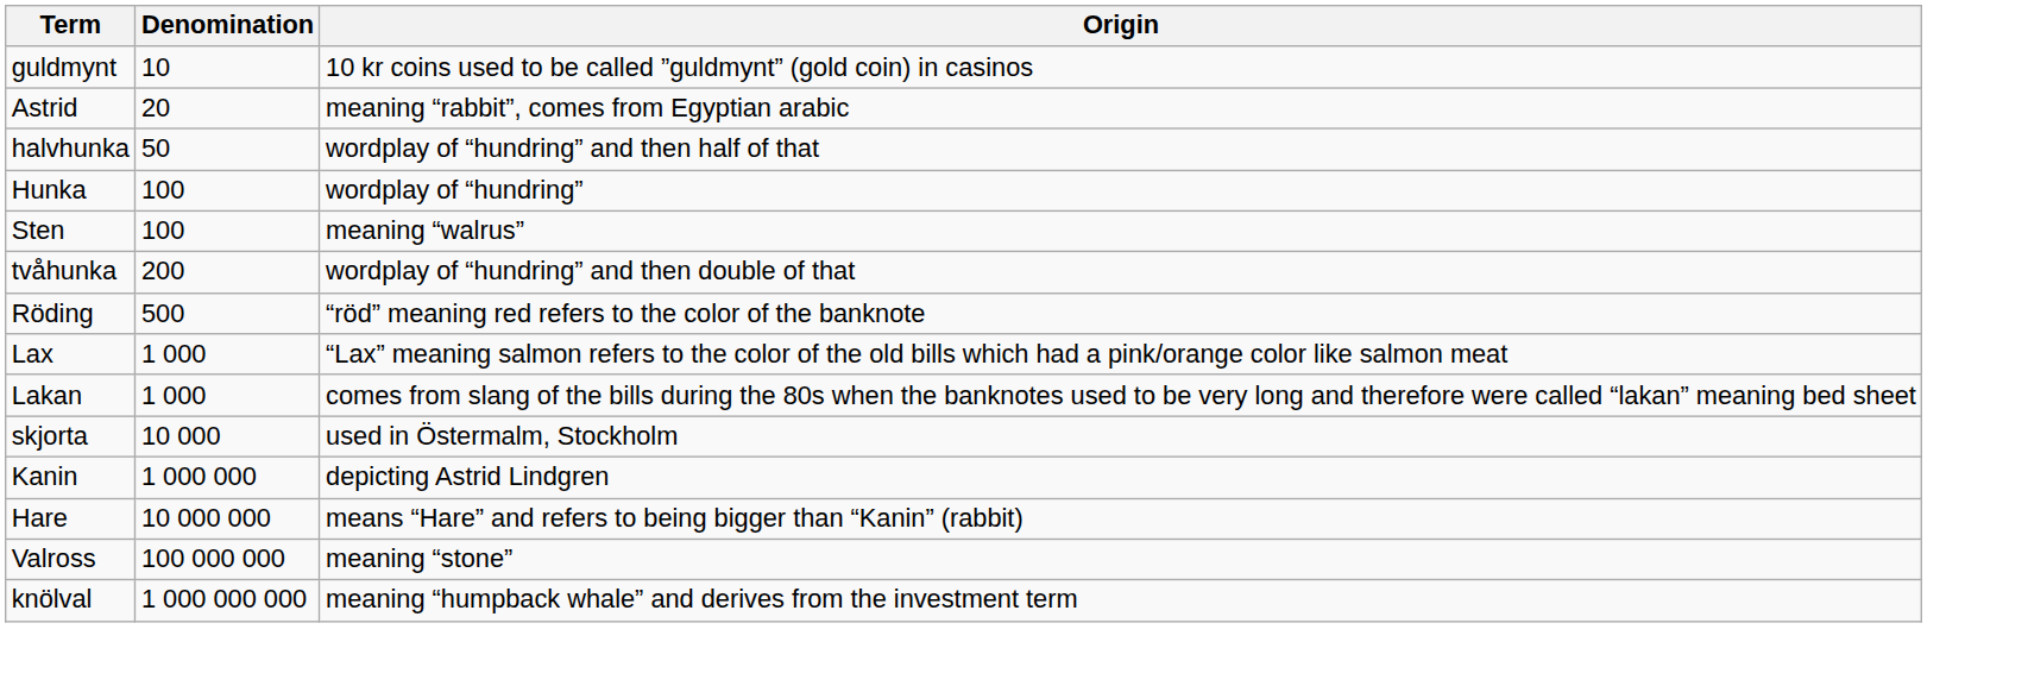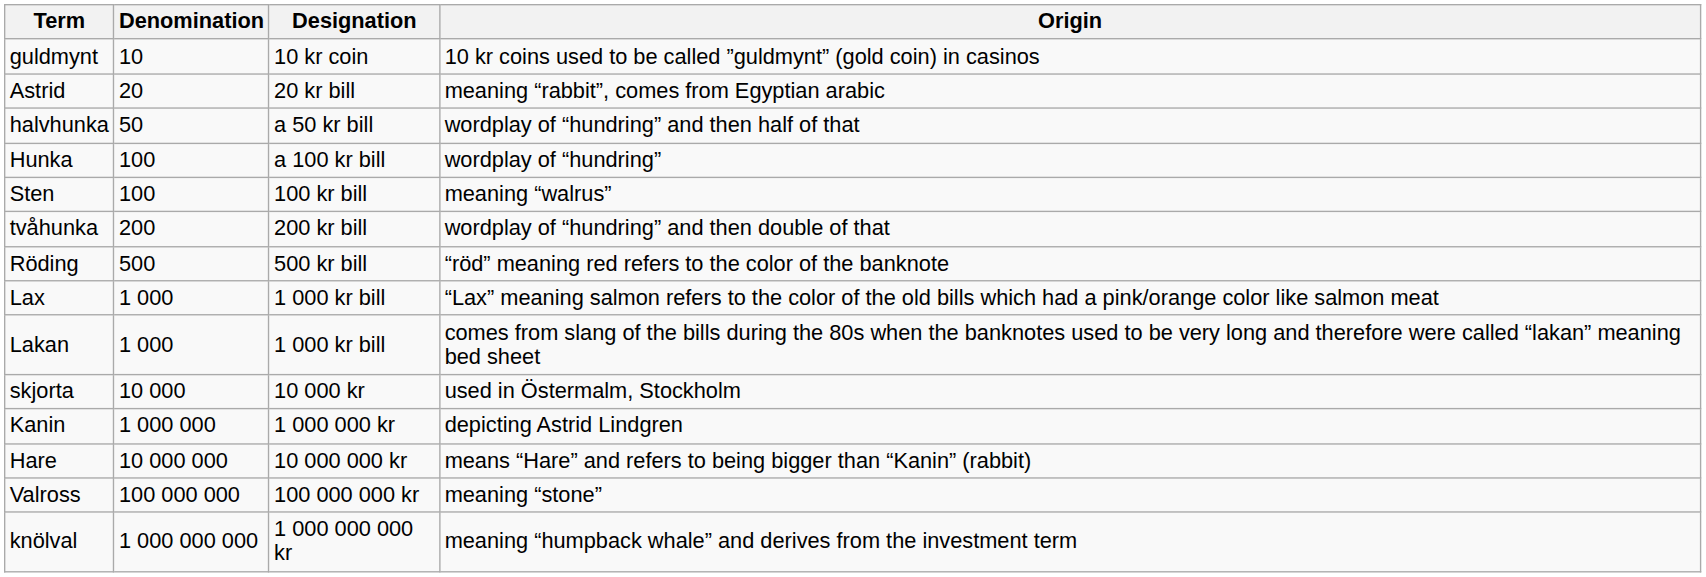+ column: Designation | 10 kr coin | 20 kr bill | a 50 kr bill | a 100 kr bill | 100 kr bill | 200 kr bill | 500 kr bill | 1 000 kr bill | 1 000 kr bill | 10 000 kr | 1 000 000 kr | 10 000 000 kr | 100 000 000 kr | 1 000 000 000 kr
